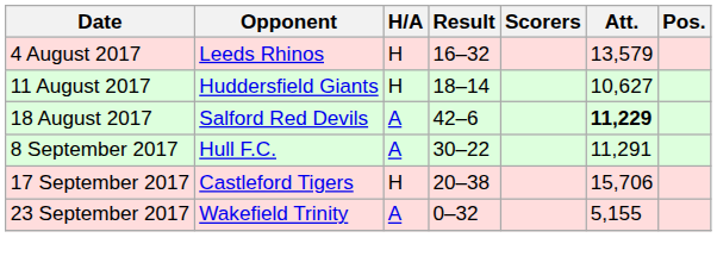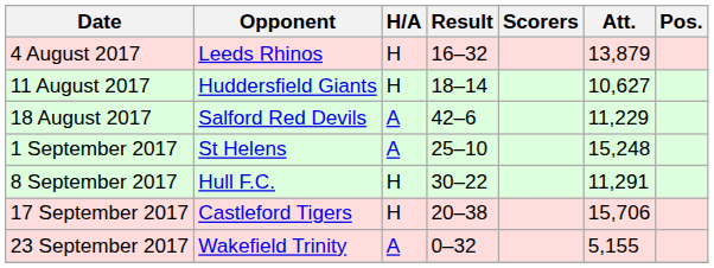4 August 2017 | Att.: 13,579 -> 13,879
18 August 2017 | Att.: bold -> normal
+ row: 1 September 2017 | St Helens | A | 25–10 | 15,248
8 September 2017 | H/A: A -> H
